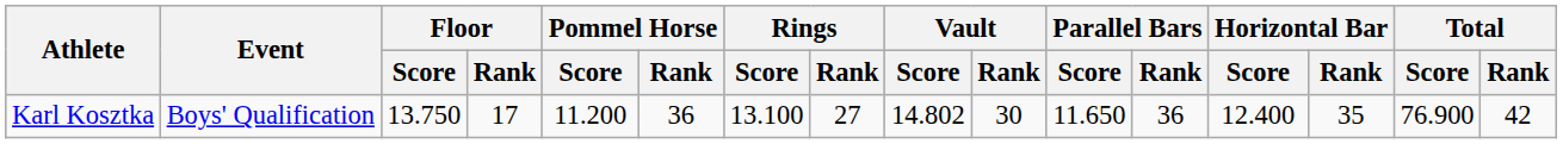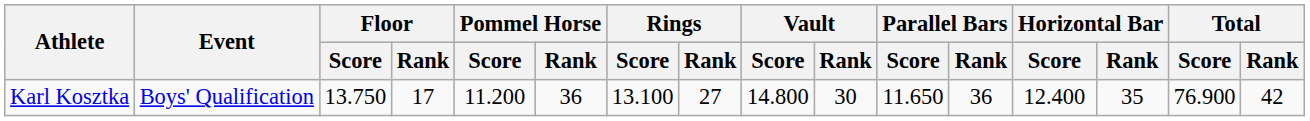Karl Kosztka | Vault / Score: 14.802 -> 14.800
